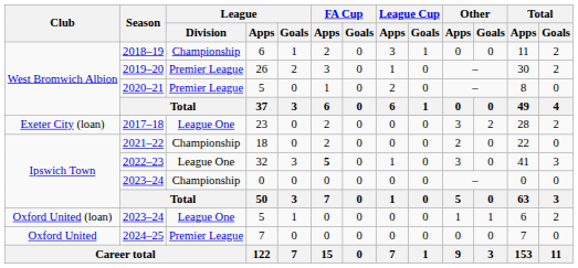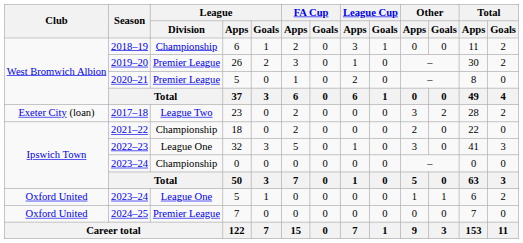2017–18 | League / Division: League One -> League Two
2022–23 | FA Cup / Apps: bold -> normal
2023–24 / 5 | Club: Oxford United (loan) -> Oxford United
